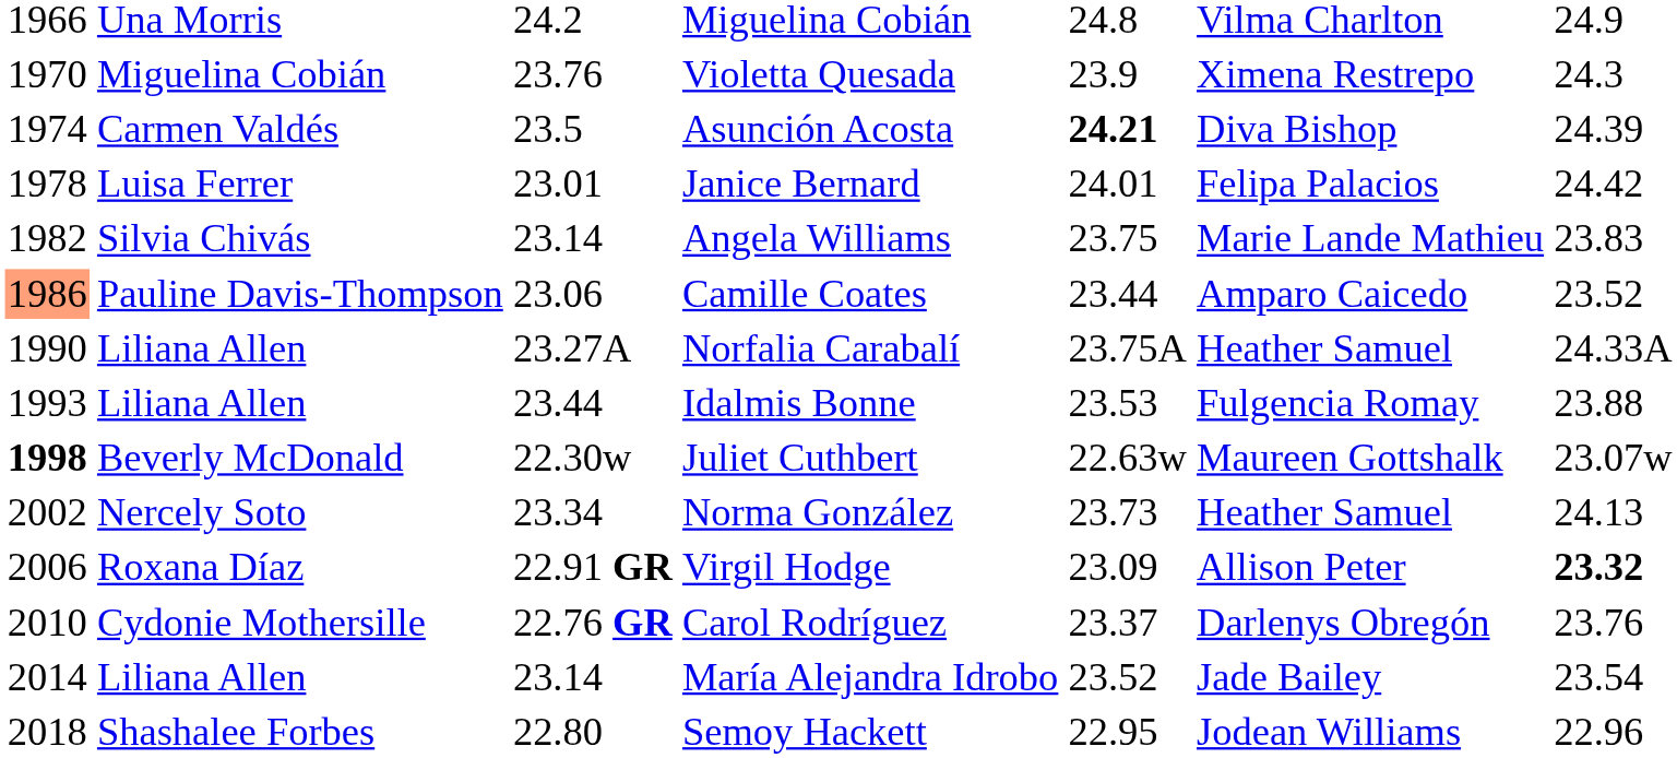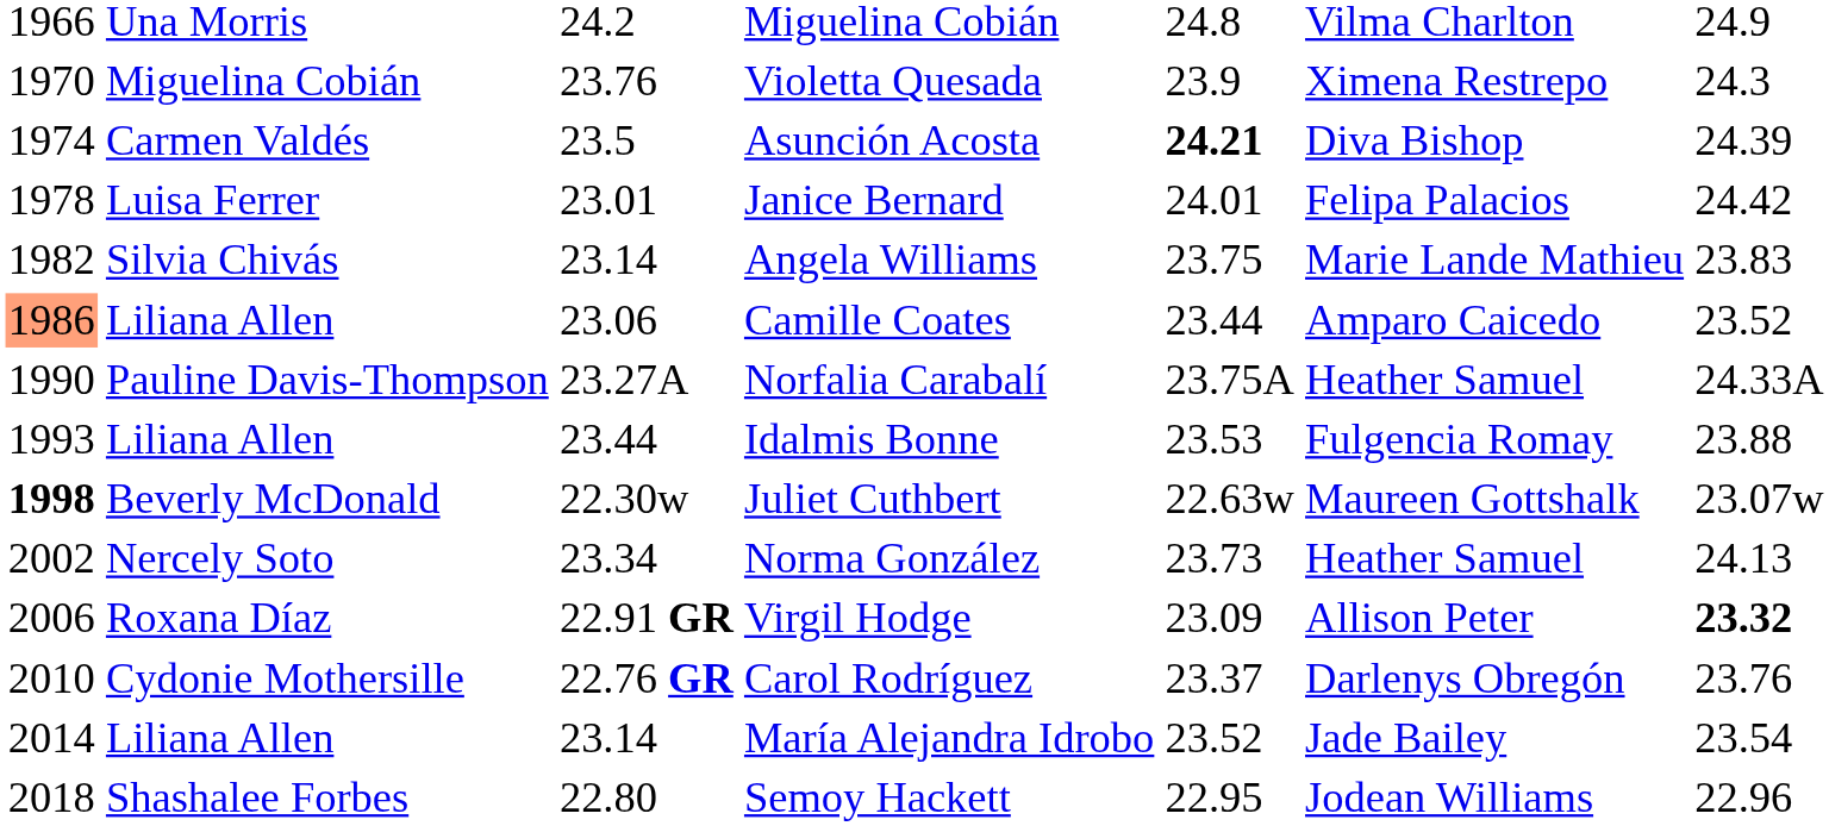Camille Coates | column 2: Pauline Davis-Thompson -> Liliana Allen
Norfalia Carabalí | column 2: Liliana Allen -> Pauline Davis-Thompson
